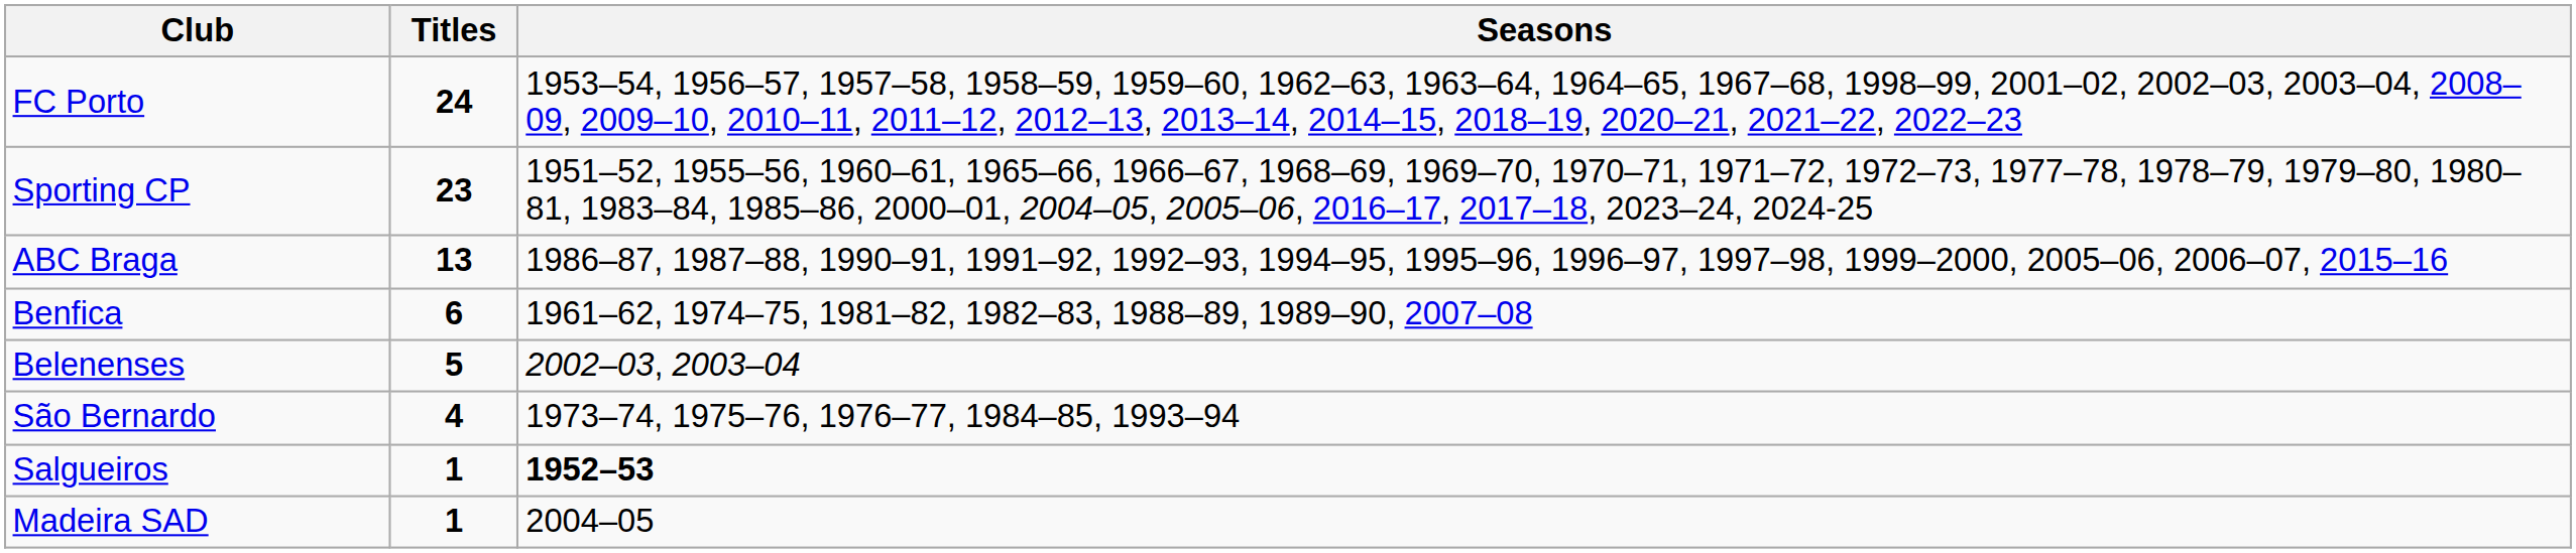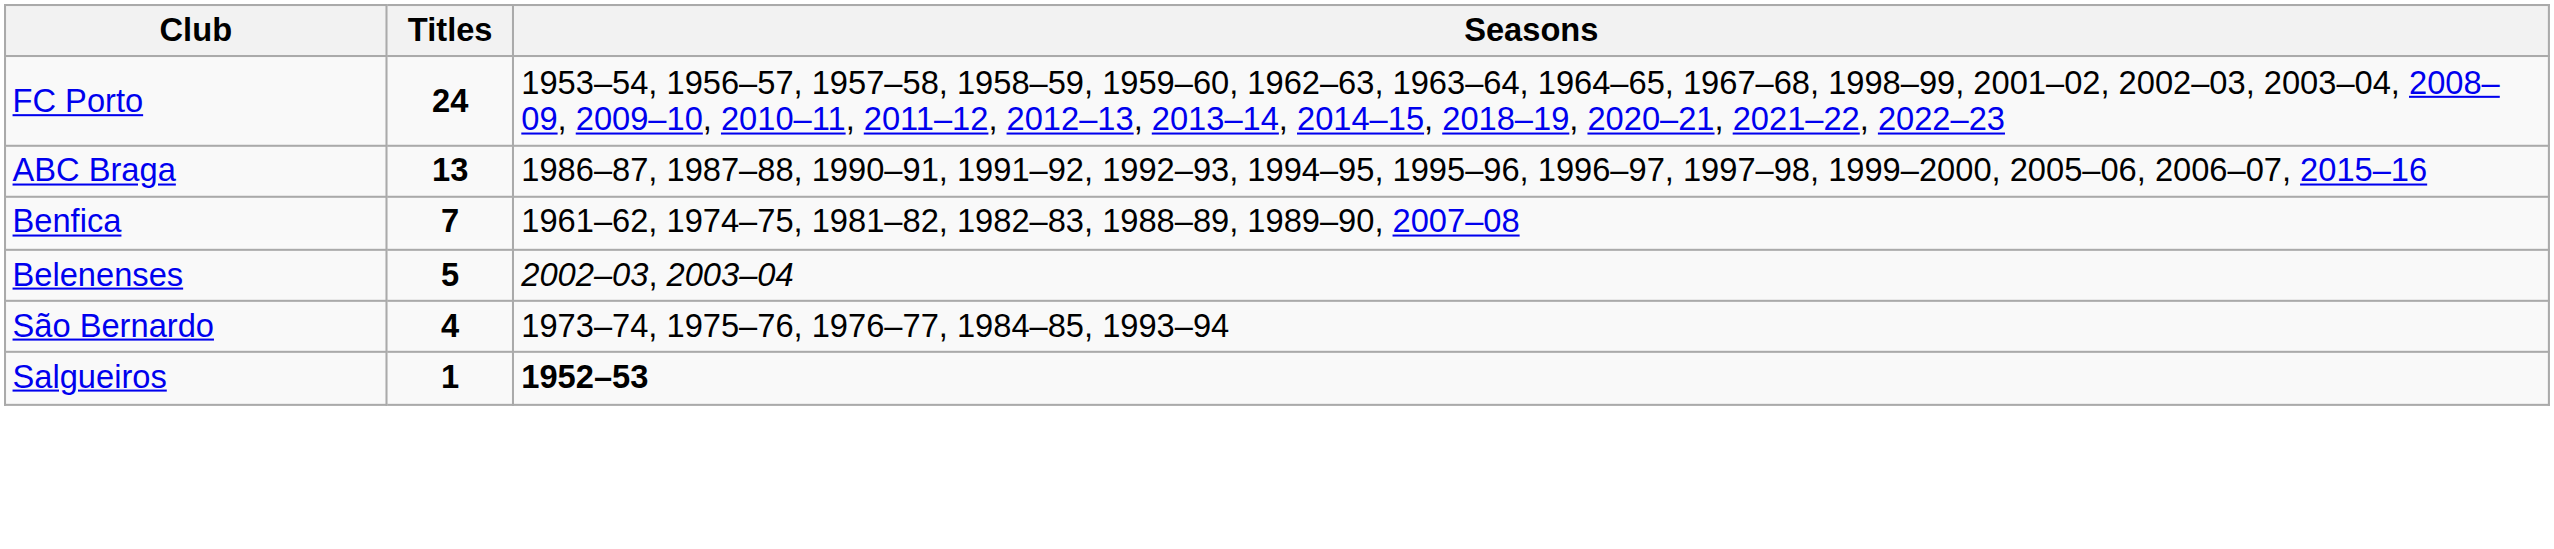- row: Sporting CP | 23 | 1951–52, 1955–56, 1960–61, 1965–66, 1966–67, 1968–69, 1969–70, 1970–71, 1971–72, 1972–73, 1977–78, 1978–79, 1979–80, 1980–81, 1983–84, 1985–86, 2000–01, 2004–05, 2005–06, 2016–17, 2017–18, 2023–24, 2024-25
Benfica | Titles: 6 -> 7
- row: Madeira SAD | 1 | 2004–05
